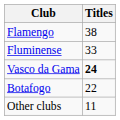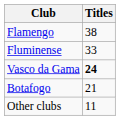Botafogo | Titles: 22 -> 21
